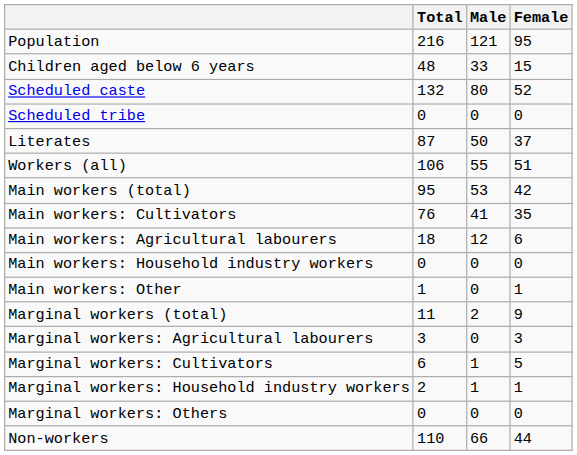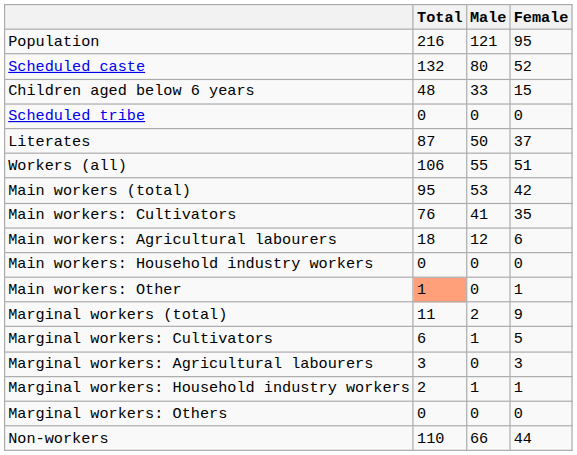rows swapped: Children aged below 6 years <-> Scheduled caste
Main workers: Other | Total: no background -> lightsalmon background
rows swapped: Marginal workers: Cultivators <-> Marginal workers: Agricultural labourers
